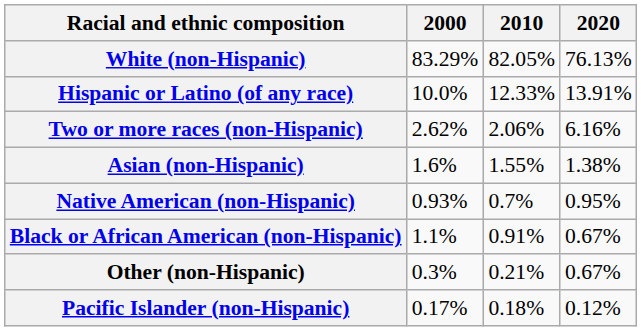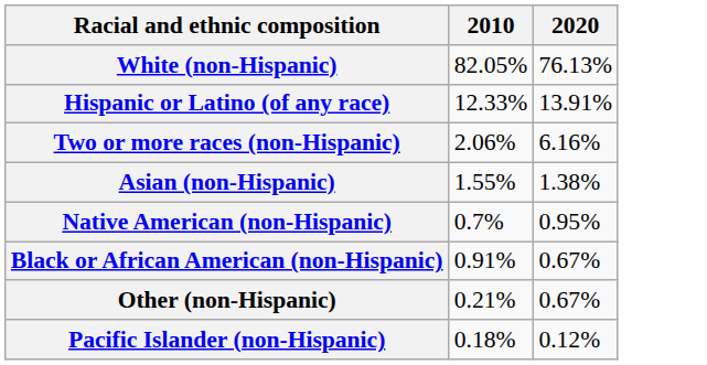- column: 2000 | 83.29% | 10.0% | 2.62% | 1.6% | 0.93% | 1.1% | 0.3% | 0.17%
